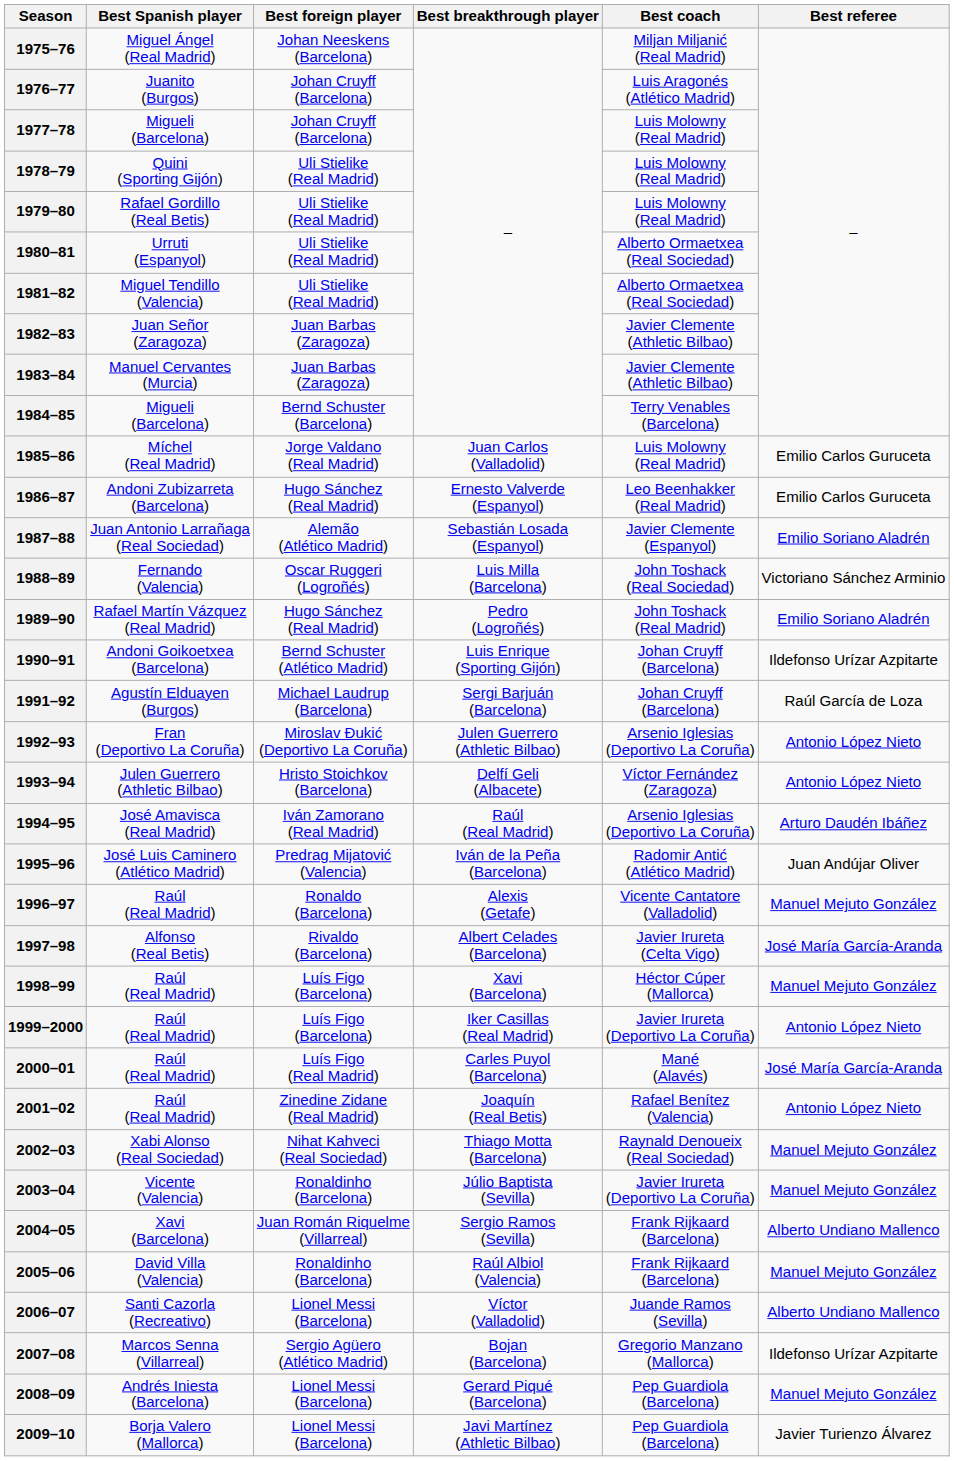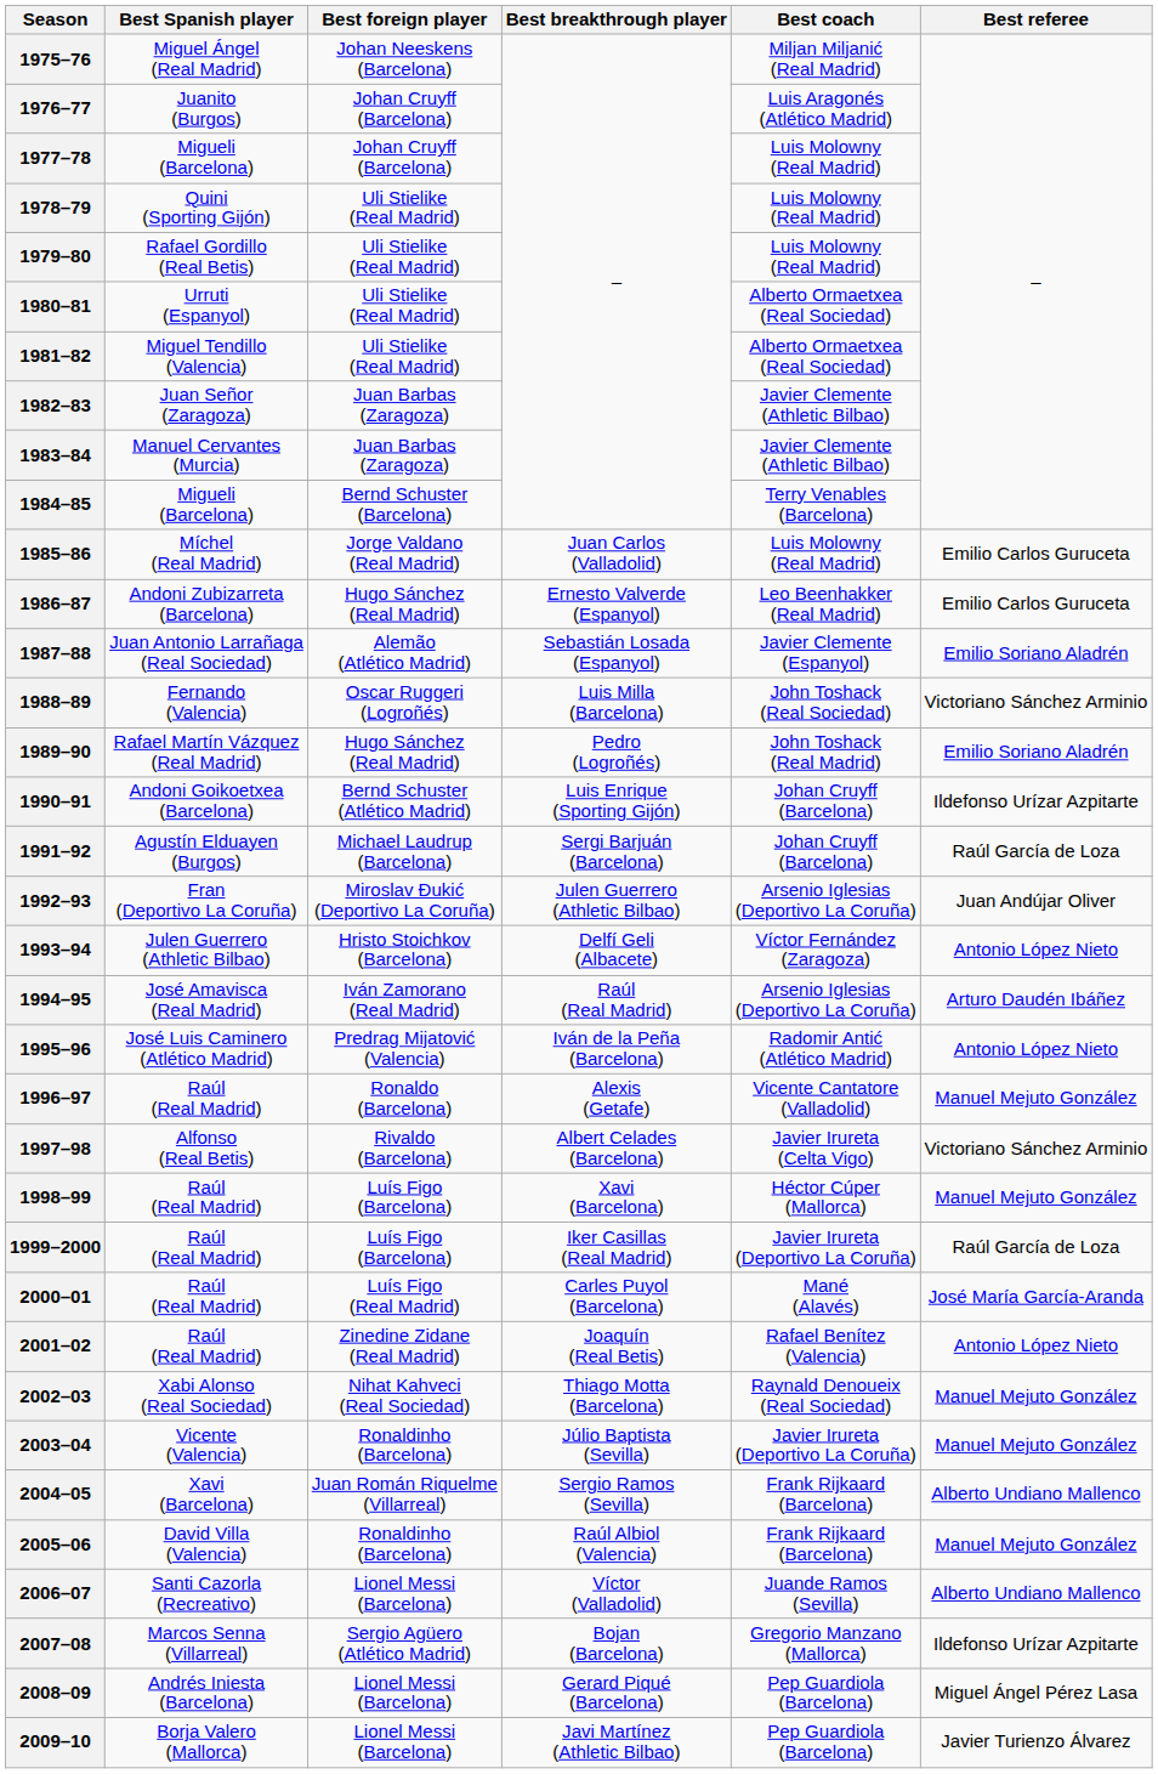1992–93 | Best referee: Antonio López Nieto -> Juan Andújar Oliver
1995–96 | Best referee: Juan Andújar Oliver -> Antonio López Nieto
1997–98 | Best referee: José María García-Aranda -> Victoriano Sánchez Arminio
1999–2000 | Best referee: Antonio López Nieto -> Raúl García de Loza
2008–09 | Best referee: Manuel Mejuto González -> Miguel Ángel Pérez Lasa
